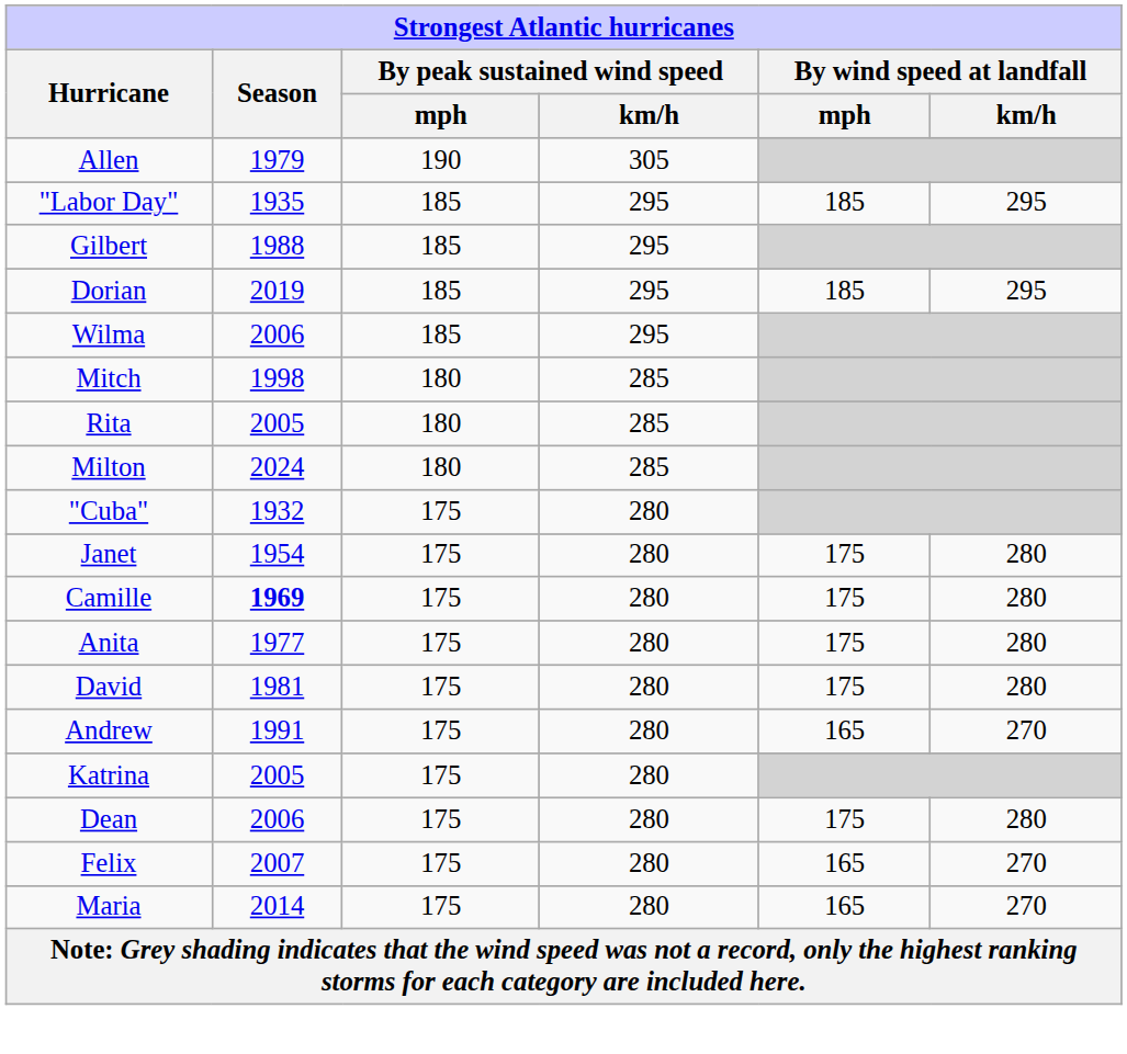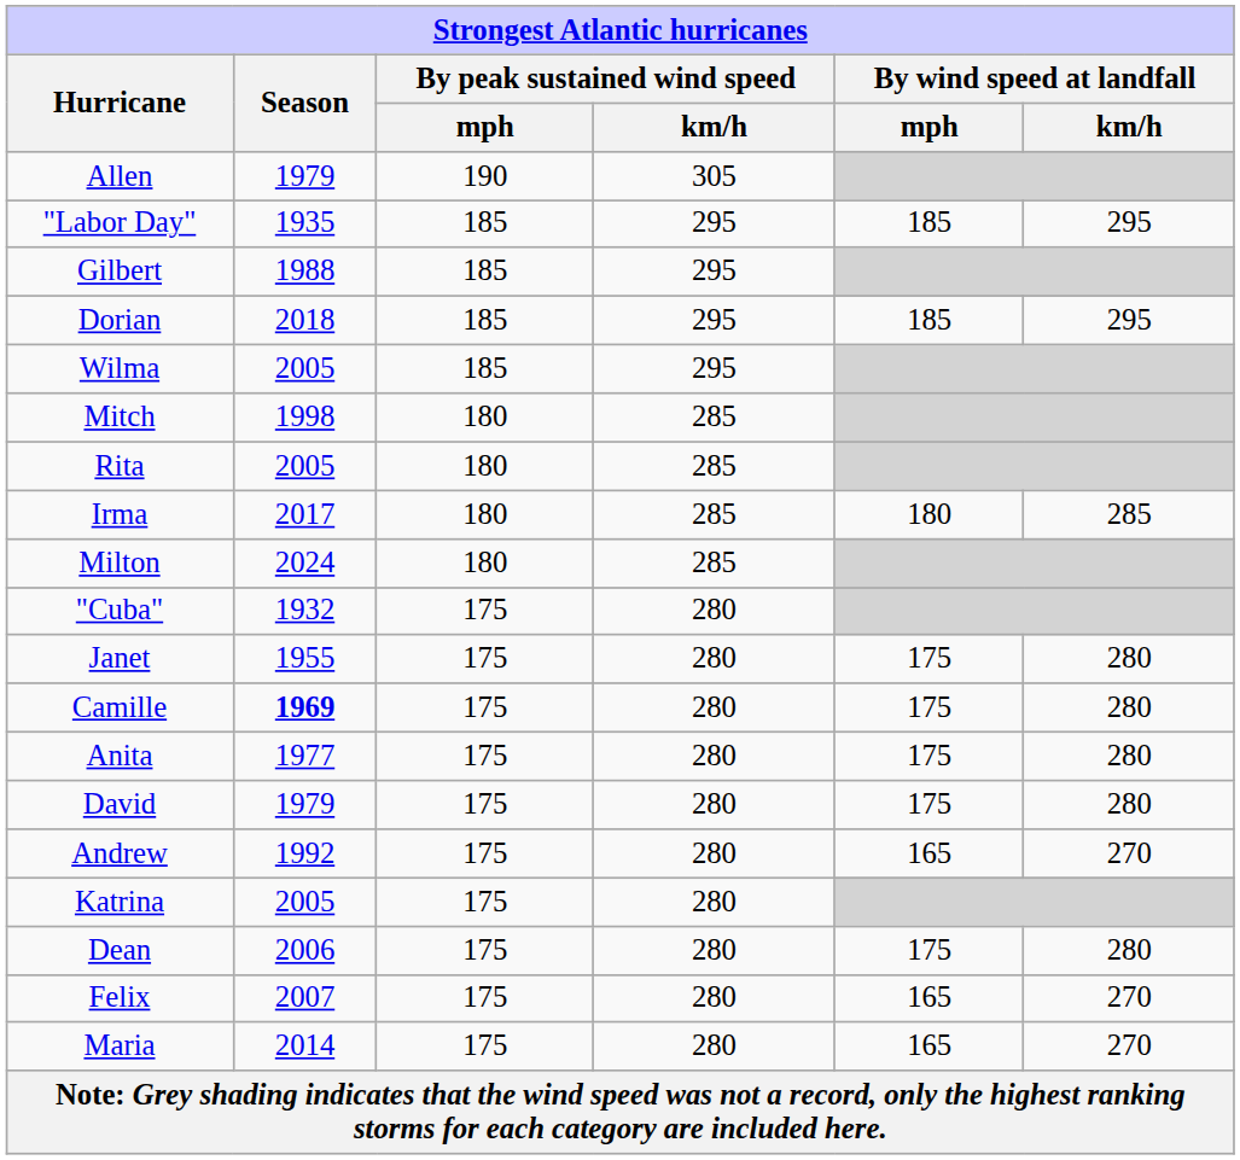Dorian | Season: 2019 -> 2018
Wilma | Season: 2006 -> 2005
+ row: Irma | 2017 | 180 | 285 | 180 | 285
Janet | Season: 1954 -> 1955
David | Season: 1981 -> 1979
Andrew | Season: 1991 -> 1992
